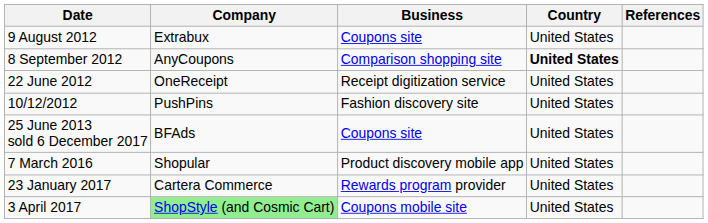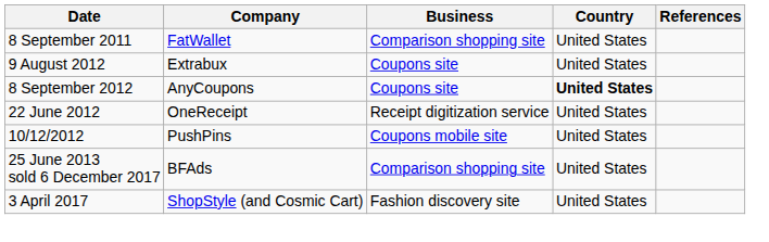+ row: 8 September 2011 | FatWallet | Comparison shopping site | United States
8 September 2012 | Business: Comparison shopping site -> Coupons site
10/12/2012 | Business: Fashion discovery site -> Coupons mobile site
25 June 2013 sold 6 December 2017 | Business: Coupons site -> Comparison shopping site
- row: 7 March 2016 | Shopular | Product discovery mobile app | United States
- row: 23 January 2017 | Cartera Commerce | Rewards program provider | United States
3 April 2017 | Company: lightgreen background -> no background
3 April 2017 | Business: Coupons mobile site -> Fashion discovery site
